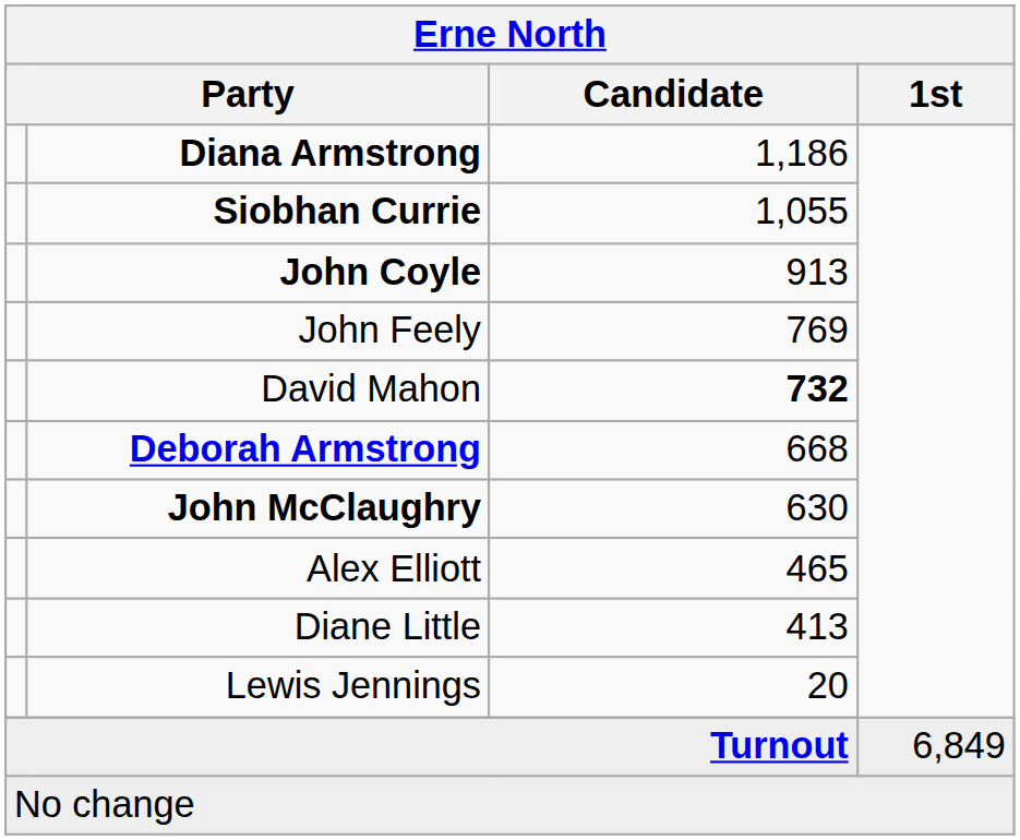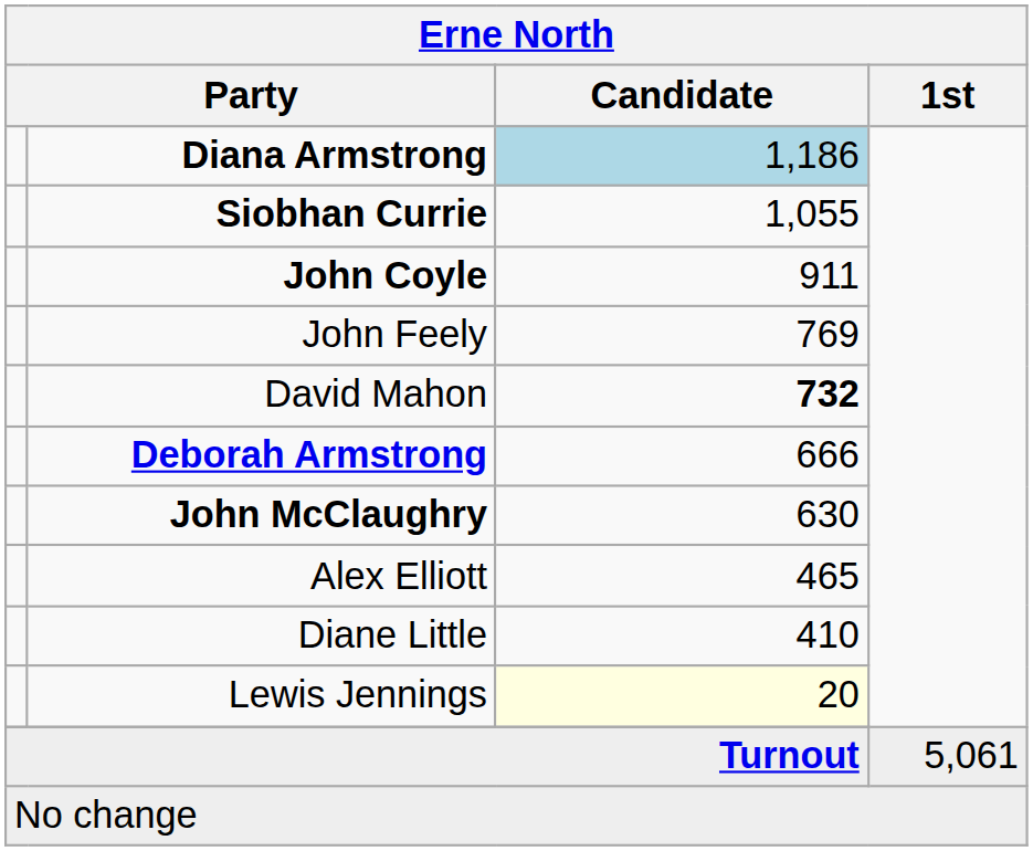Diana Armstrong | Candidate: no background -> lightblue background
John Coyle | Candidate: 913 -> 911
Deborah Armstrong | Candidate: 668 -> 666
Diane Little | Candidate: 413 -> 410
Lewis Jennings | Candidate: no background -> lightyellow background
Turnout | 1st: 6,849 -> 5,061
